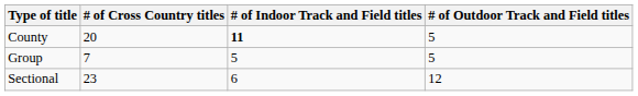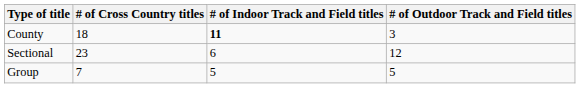County | # of Cross Country titles: 20 -> 18
County | # of Outdoor Track and Field titles: 5 -> 3
rows swapped: Sectional <-> Group
